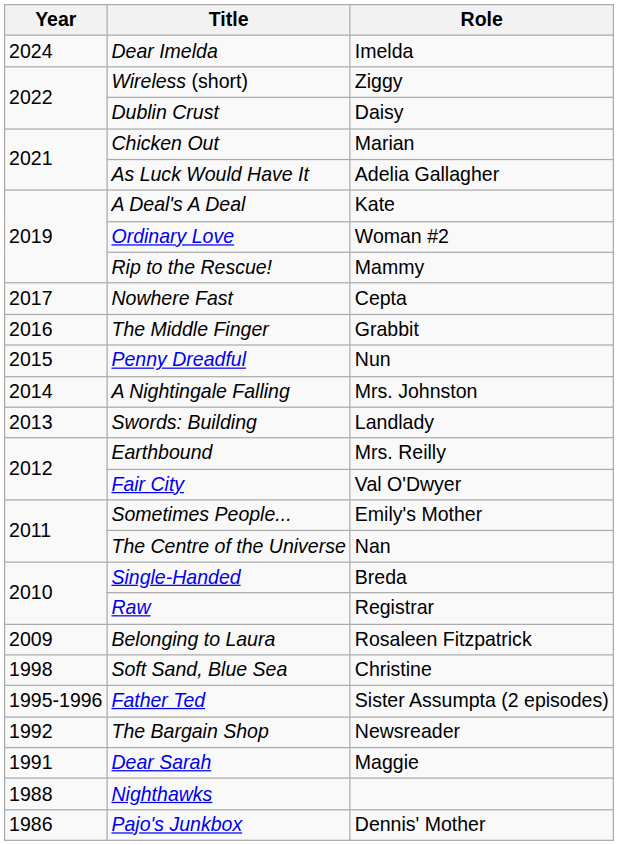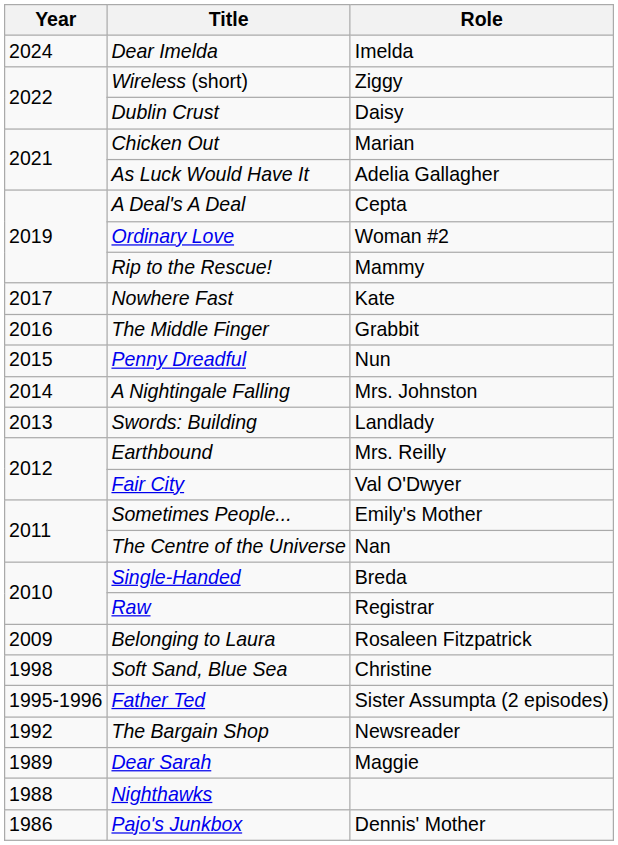A Deal's A Deal | Role: Kate -> Cepta
Nowhere Fast | Role: Cepta -> Kate
Dear Sarah | Year: 1991 -> 1989
